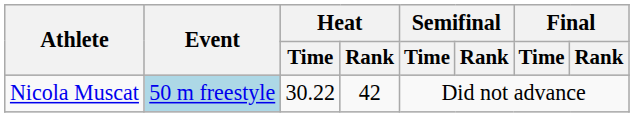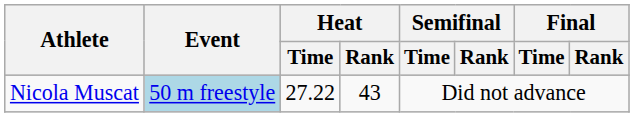Nicola Muscat | Heat / Time: 30.22 -> 27.22
Nicola Muscat | Heat / Rank: 42 -> 43
